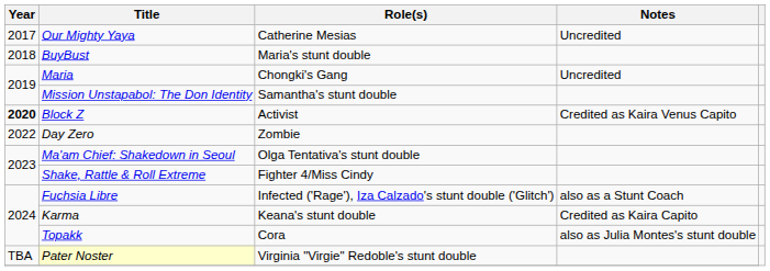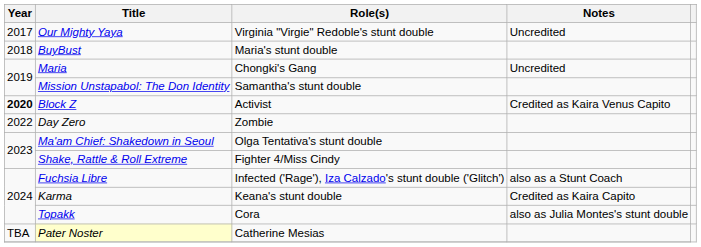Our Mighty Yaya | Role(s): Catherine Mesias -> Virginia "Virgie" Redoble's stunt double
Pater Noster | Role(s): Virginia "Virgie" Redoble's stunt double -> Catherine Mesias
